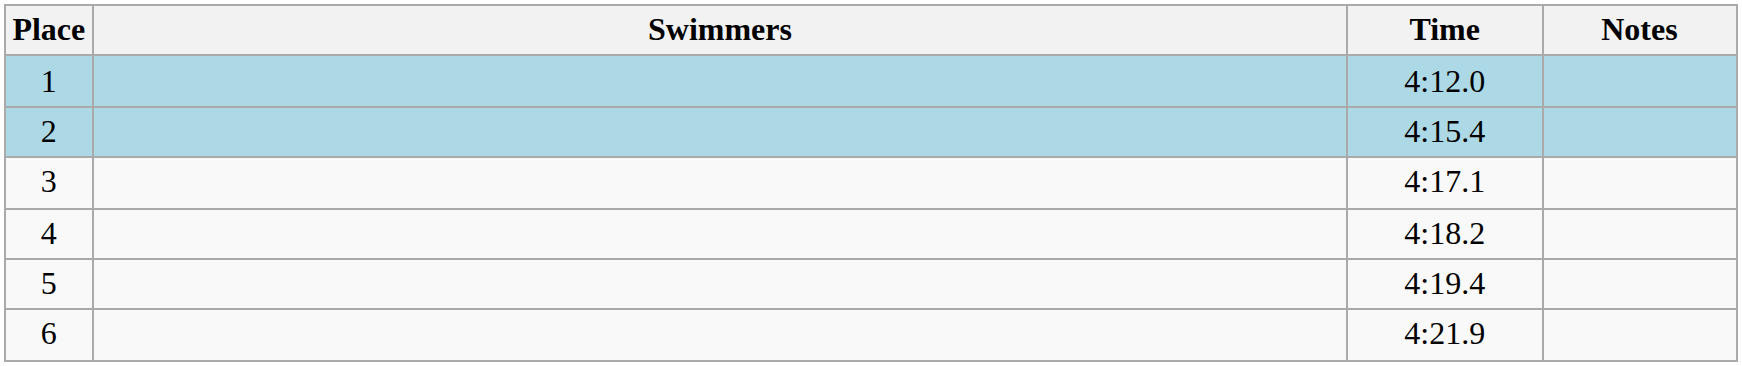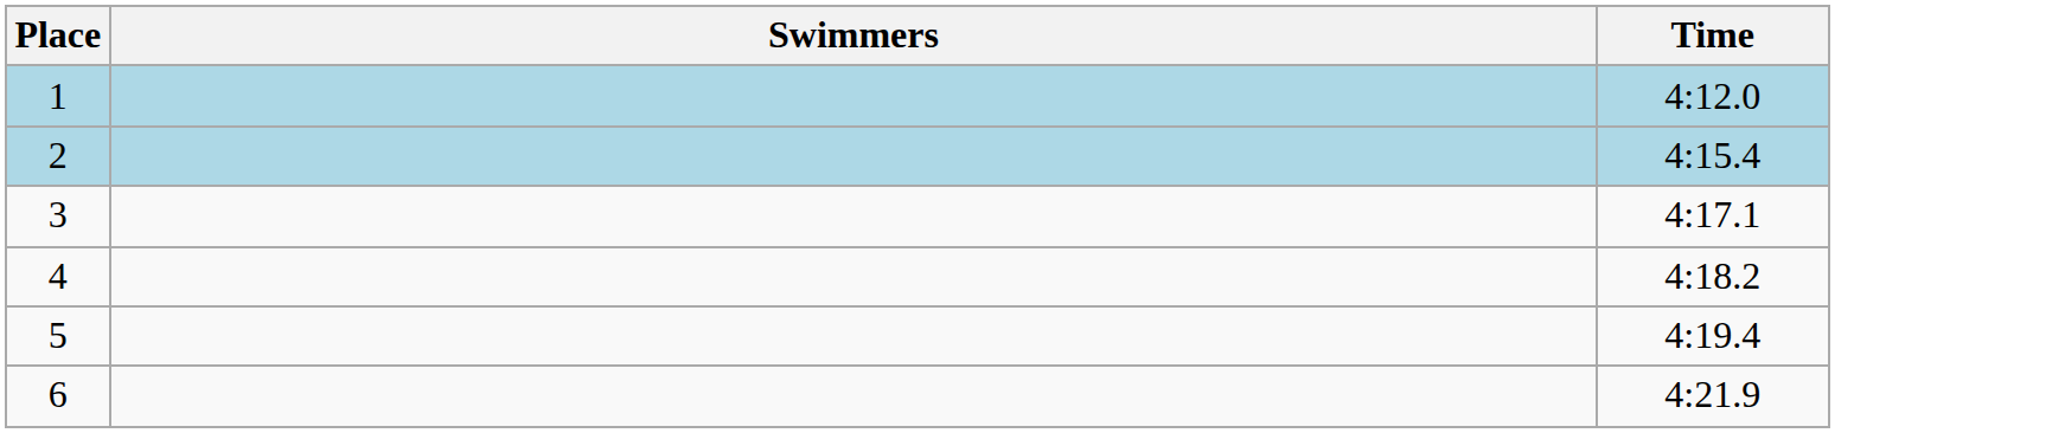- column: Notes
